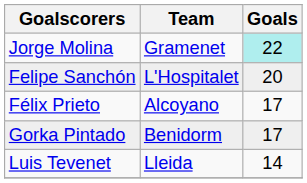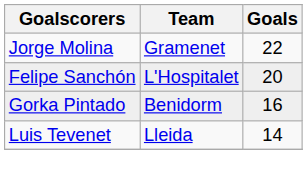Jorge Molina | Goals: paleturquoise background -> no background
- row: Félix Prieto | Alcoyano | 17
Gorka Pintado | Goals: 17 -> 16
